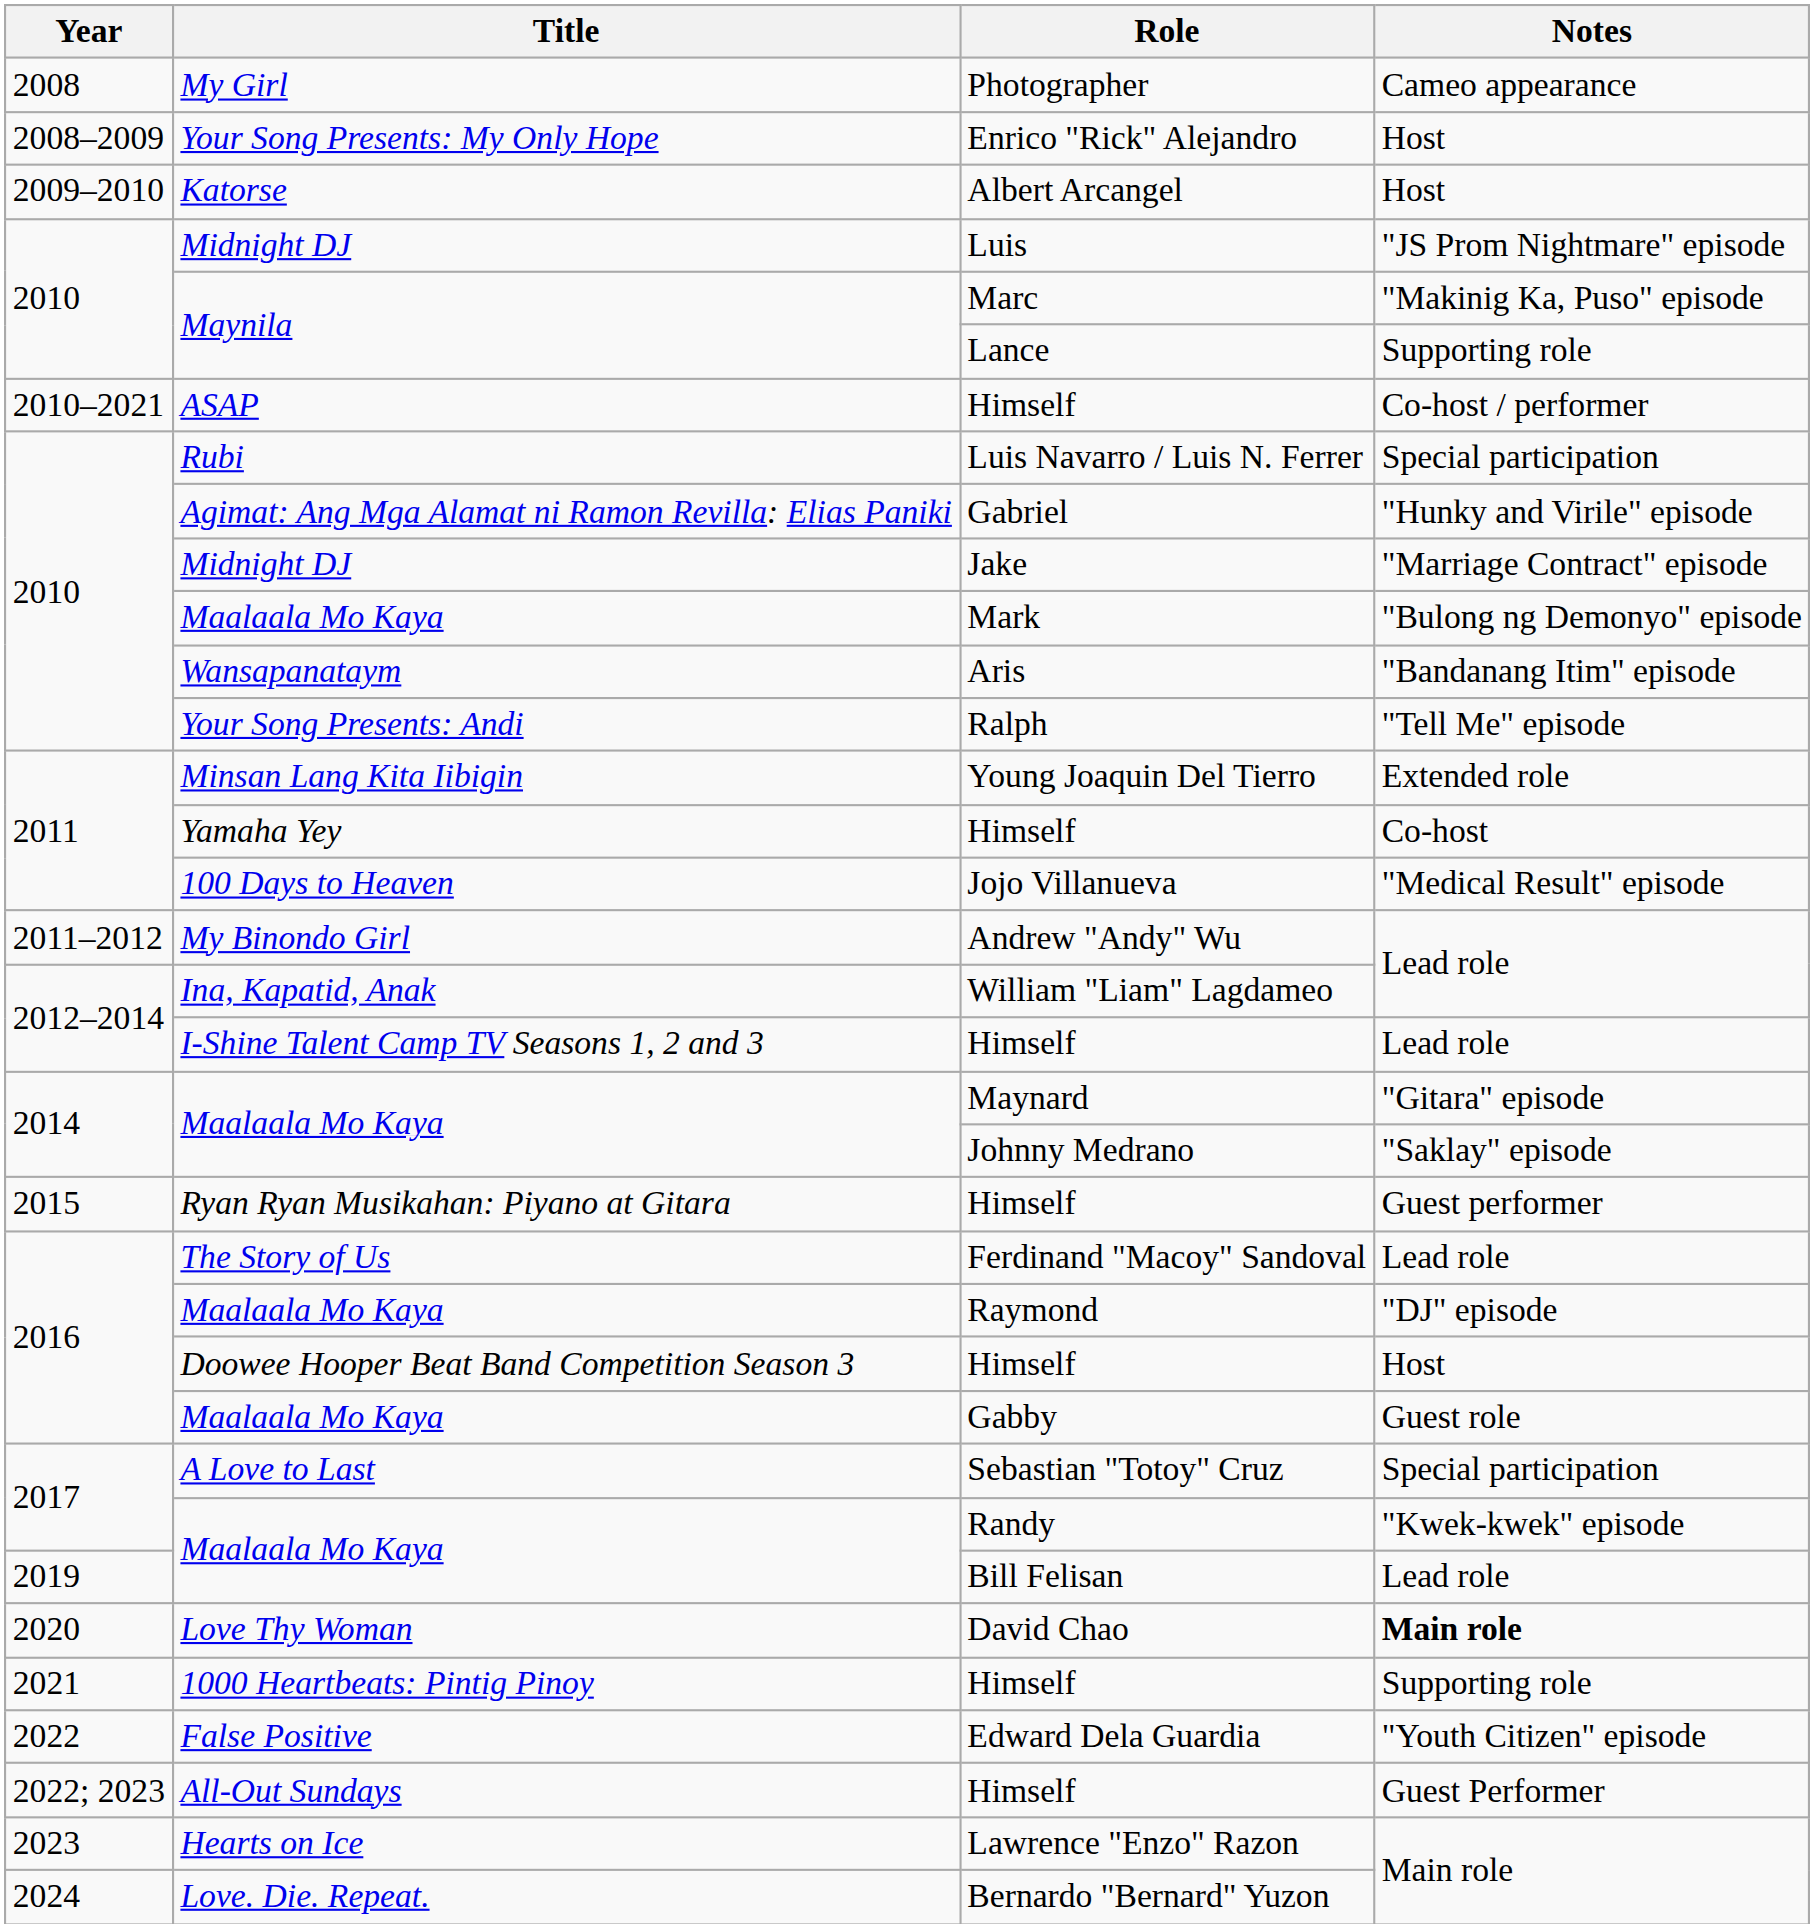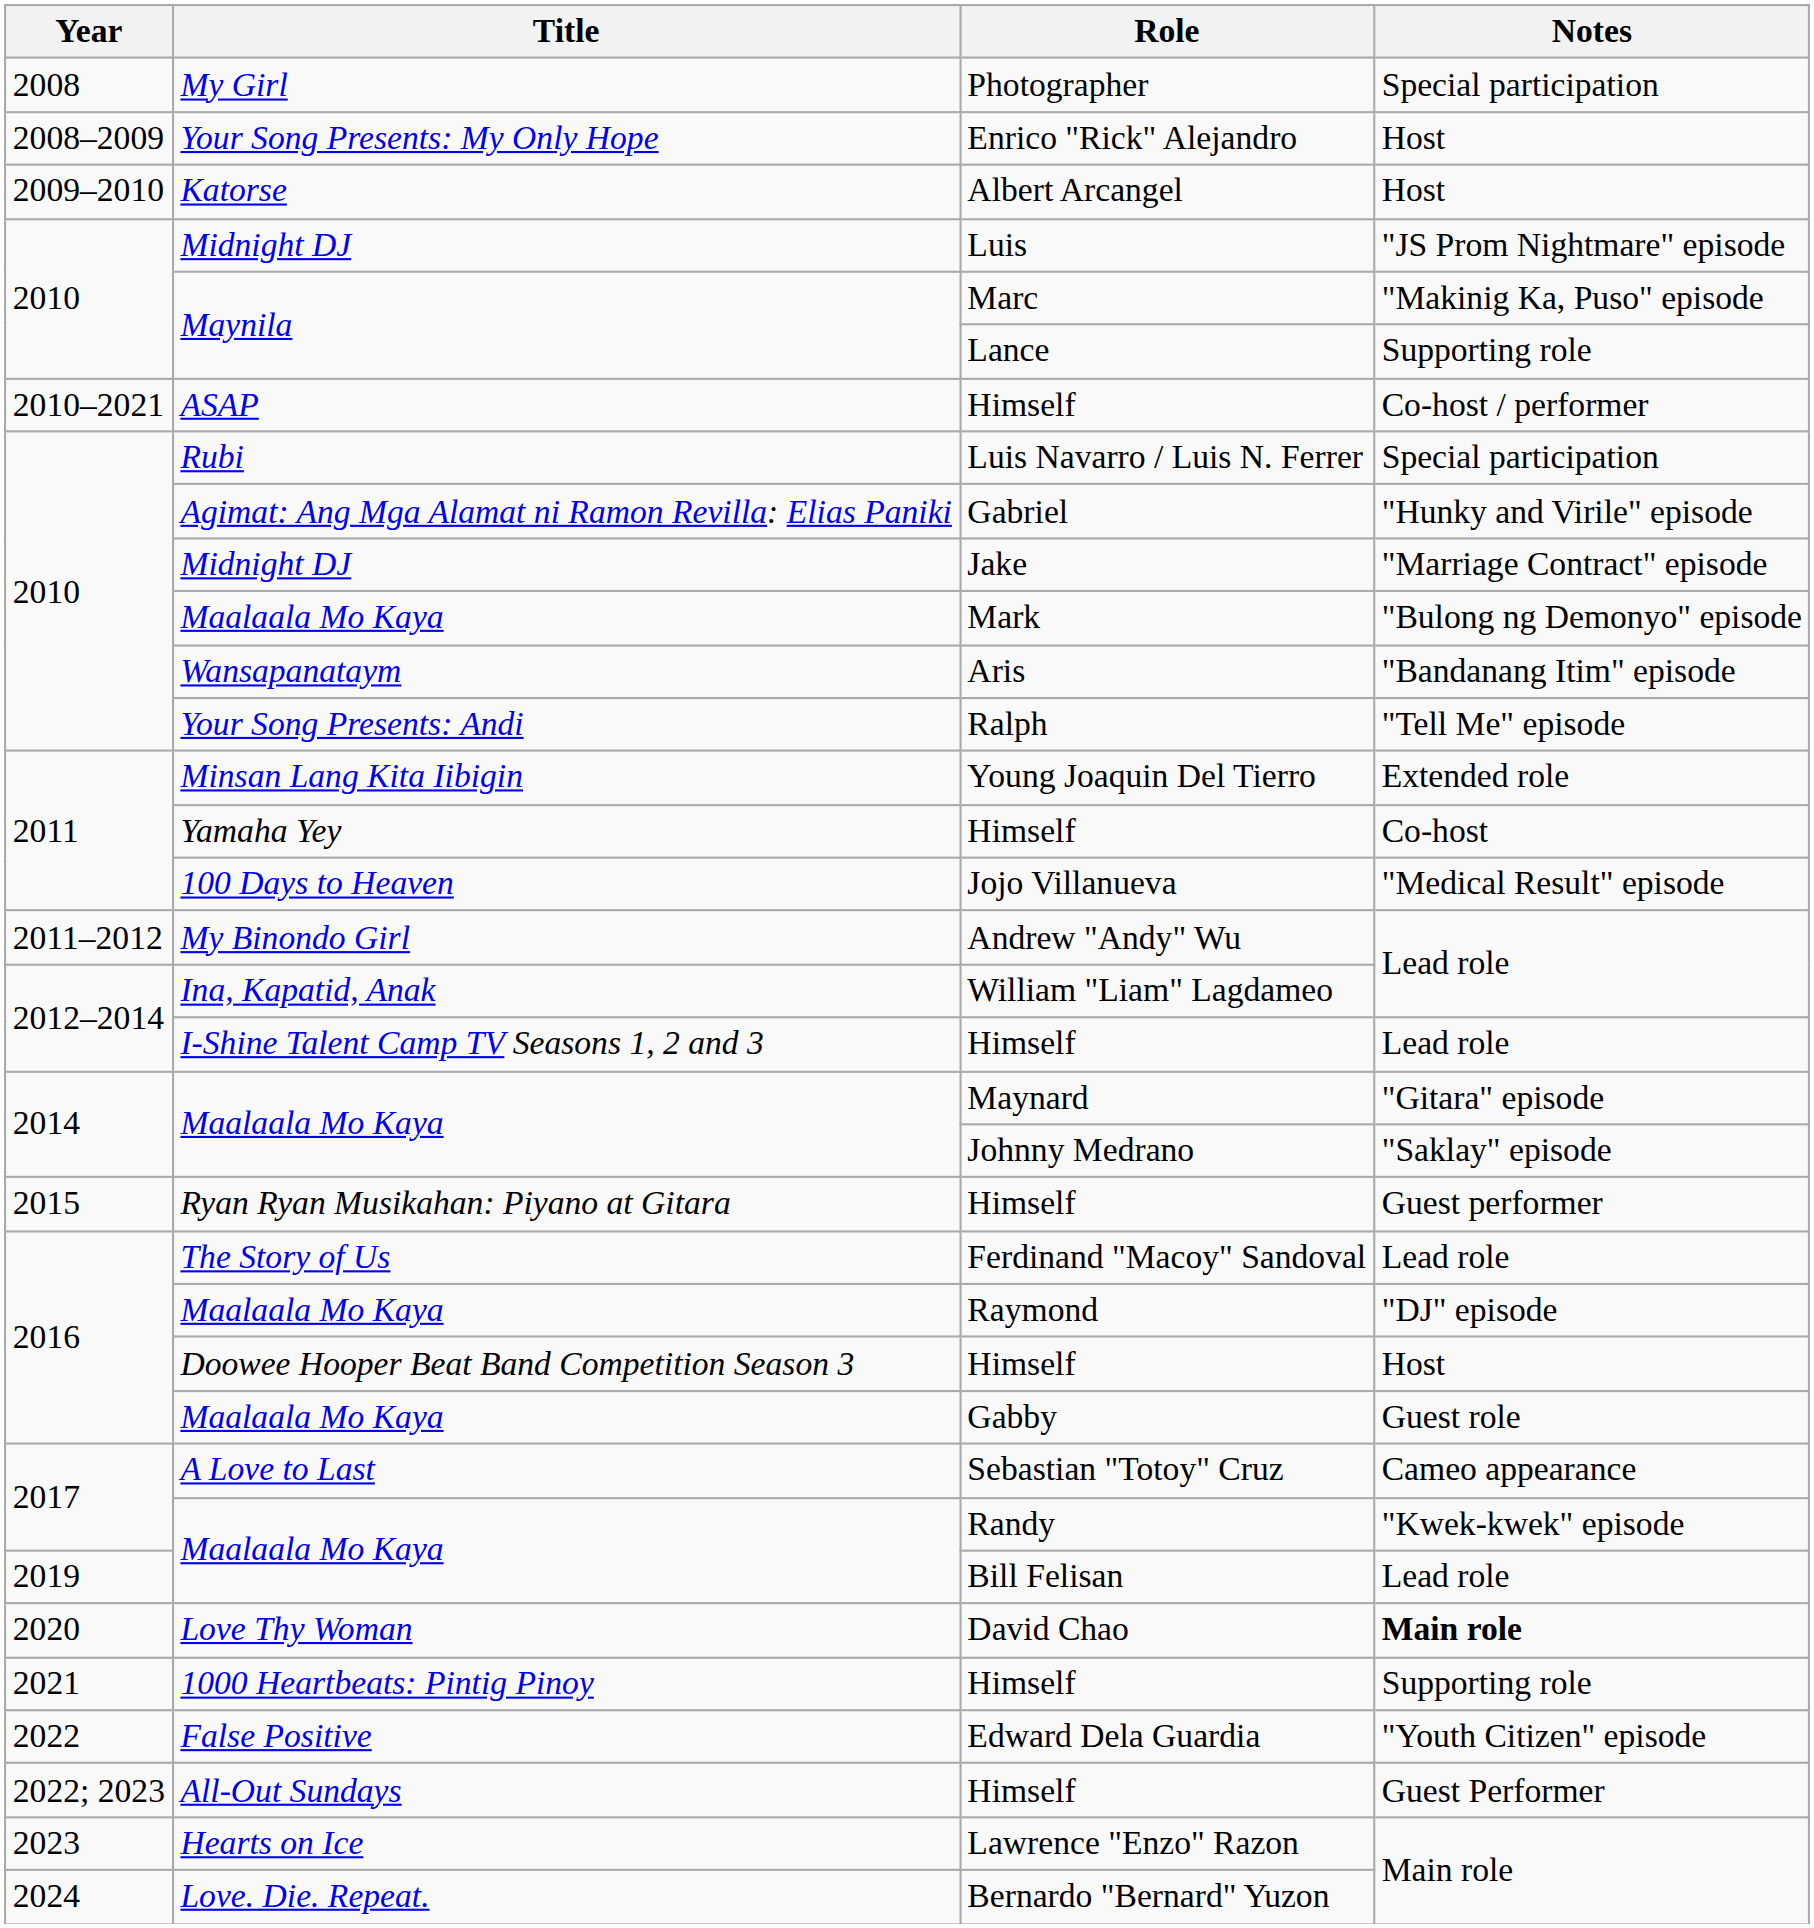Photographer | Notes: Cameo appearance -> Special participation
Sebastian "Totoy" Cruz | Notes: Special participation -> Cameo appearance
